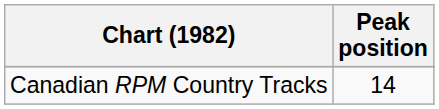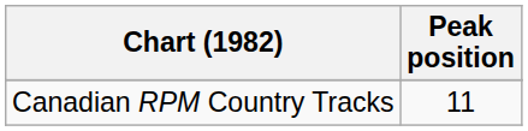Canadian RPM Country Tracks | Peak position: 14 -> 11
